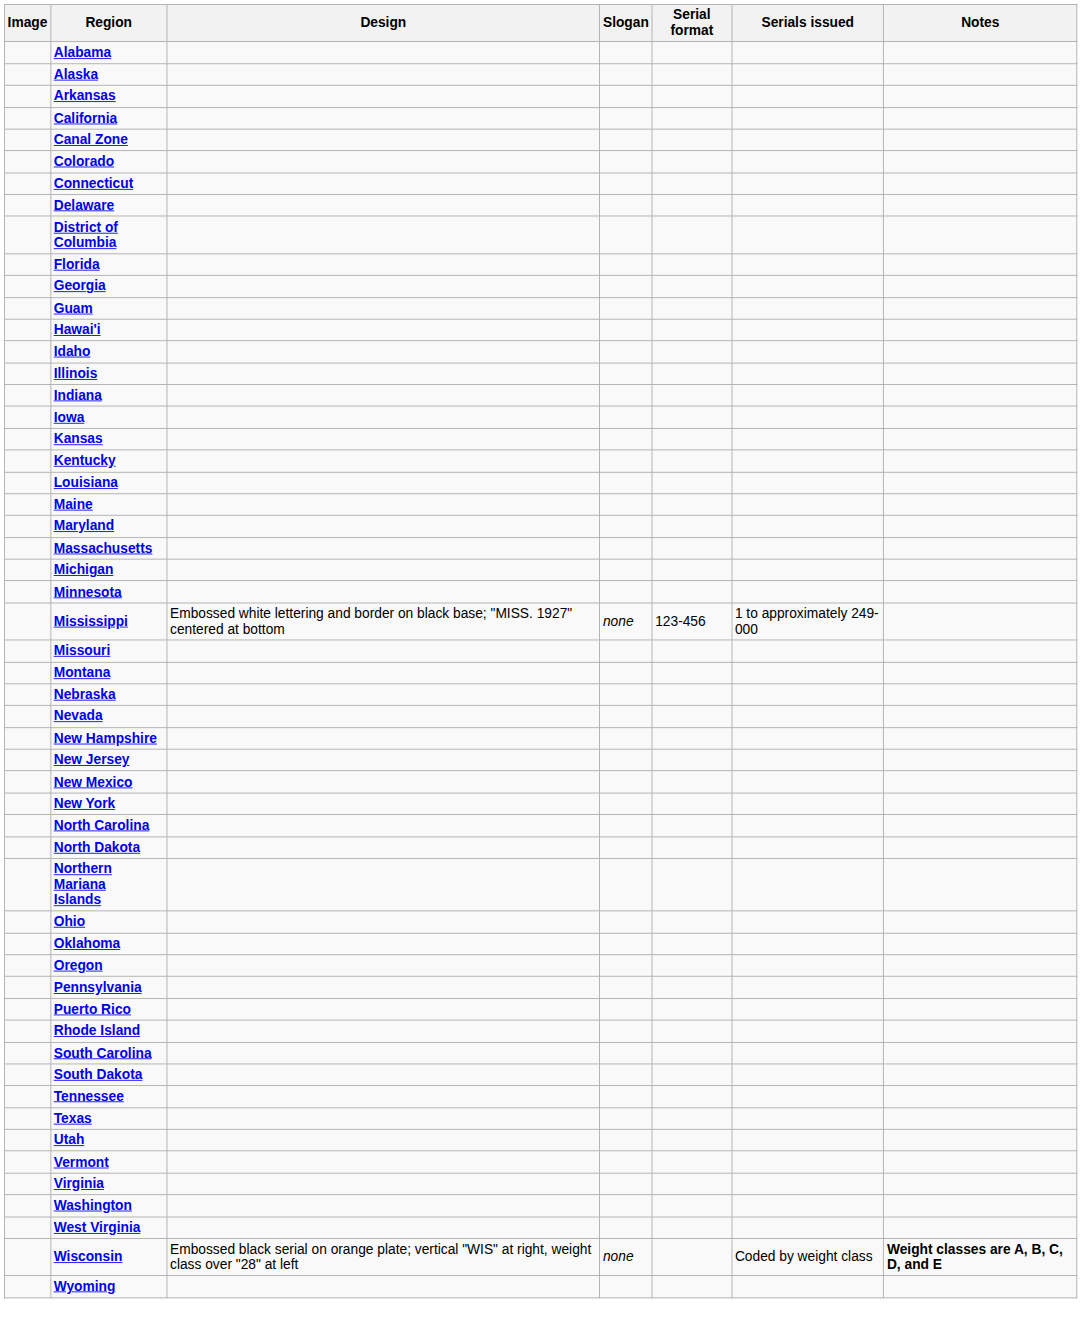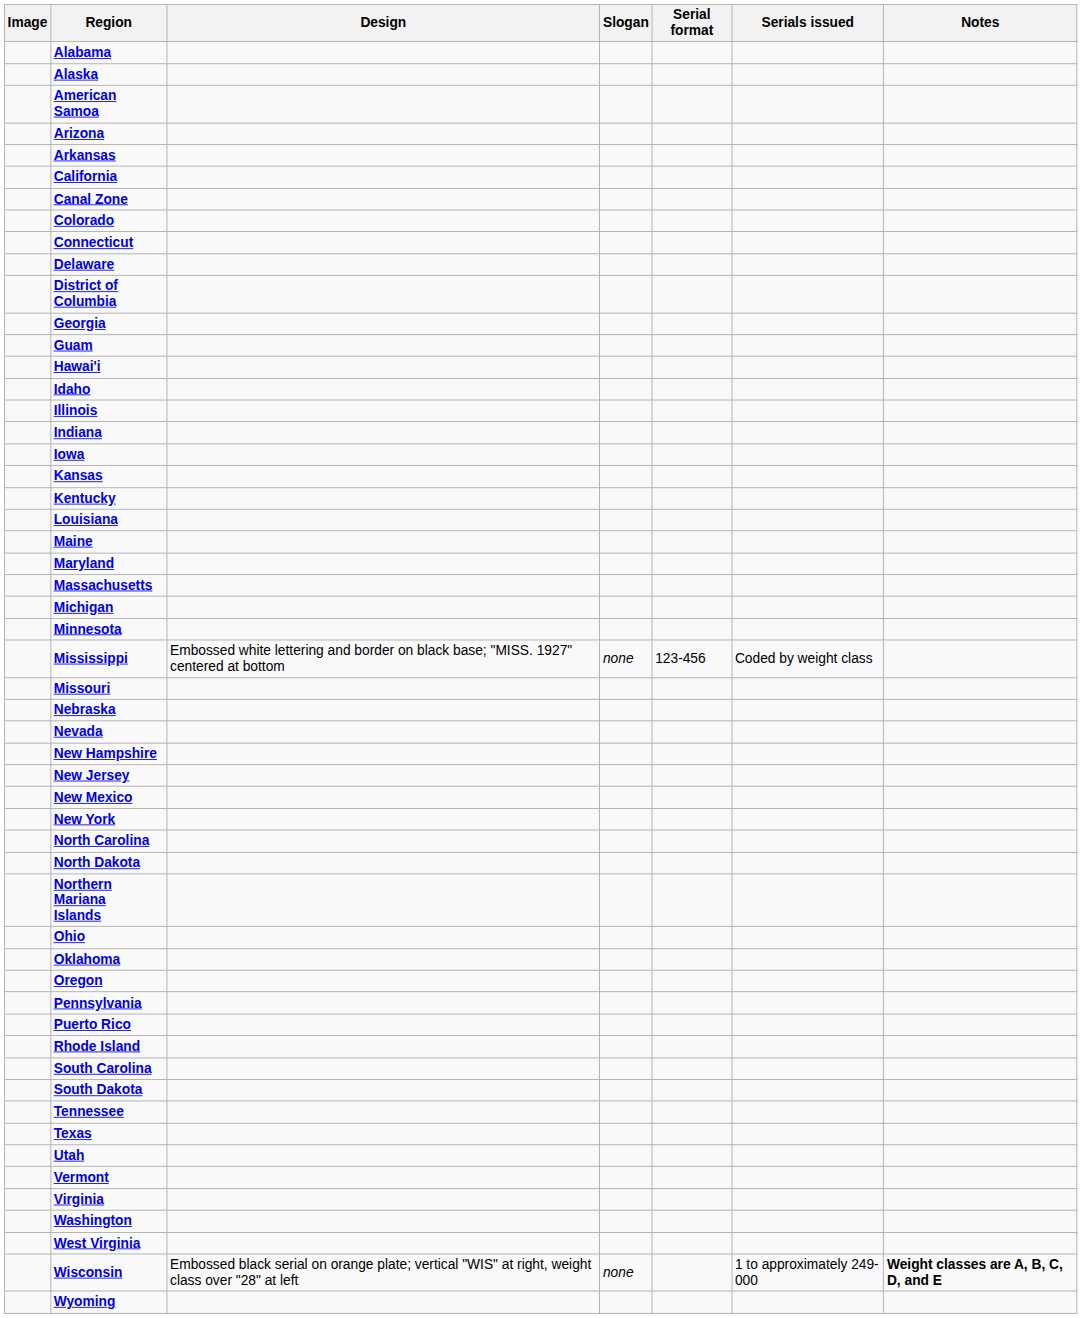+ row: American Samoa
+ row: Arizona
- row: Florida
Mississippi | Serials issued: 1 to approximately 249-000 -> Coded by weight class
- row: Montana
Wisconsin | Serials issued: Coded by weight class -> 1 to approximately 249-000
